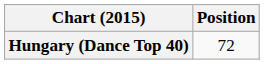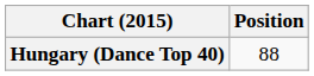Hungary (Dance Top 40) | Position: 72 -> 88
